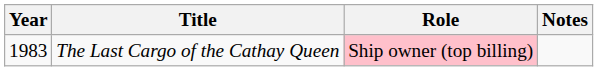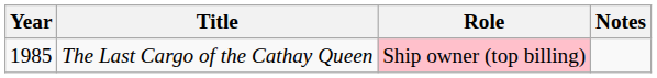The Last Cargo of the Cathay Queen | Year: 1983 -> 1985
